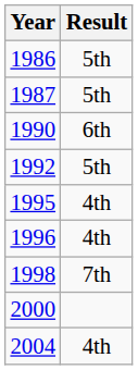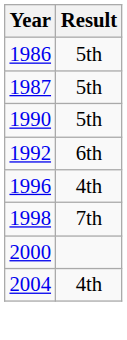1990 | Result: 6th -> 5th
1992 | Result: 5th -> 6th
- row: 1995 | 4th
